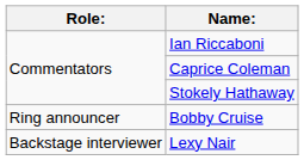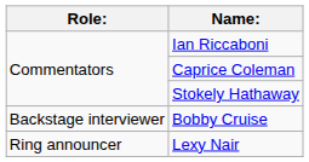Bobby Cruise | Role:: Ring announcer -> Backstage interviewer
Lexy Nair | Role:: Backstage interviewer -> Ring announcer
